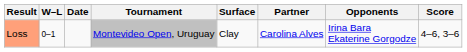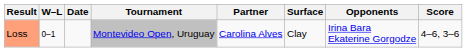columns swapped: Surface <-> Partner
